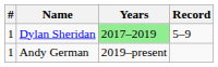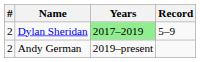Dylan Sheridan | #: 1 -> 2
Andy German | #: 1 -> 2
